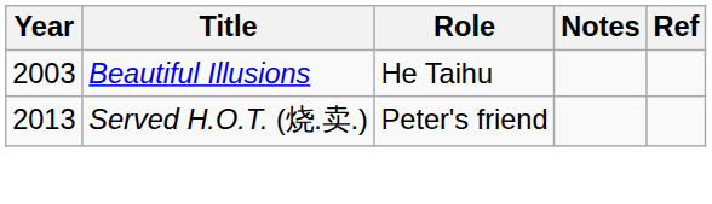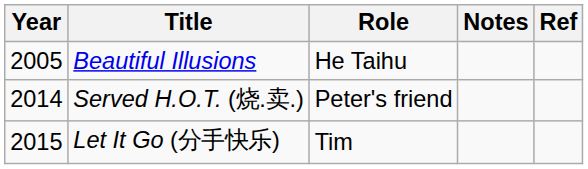Beautiful Illusions | Year: 2003 -> 2005
Served H.O.T. (烧.卖.) | Year: 2013 -> 2014
+ row: 2015 | Let It Go (分手快乐) | Tim
